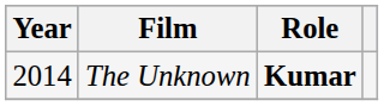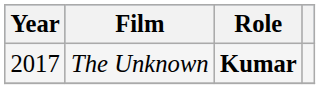The Unknown | Year: 2014 -> 2017
